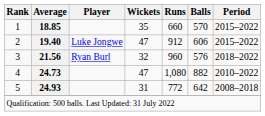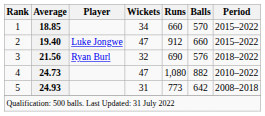1 | Wickets: 35 -> 34
2 | Balls: 606 -> 660
3 | Runs: 960 -> 690
5 | Runs: 772 -> 773
